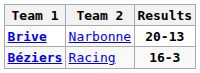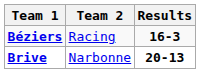rows swapped: Béziers <-> Brive
